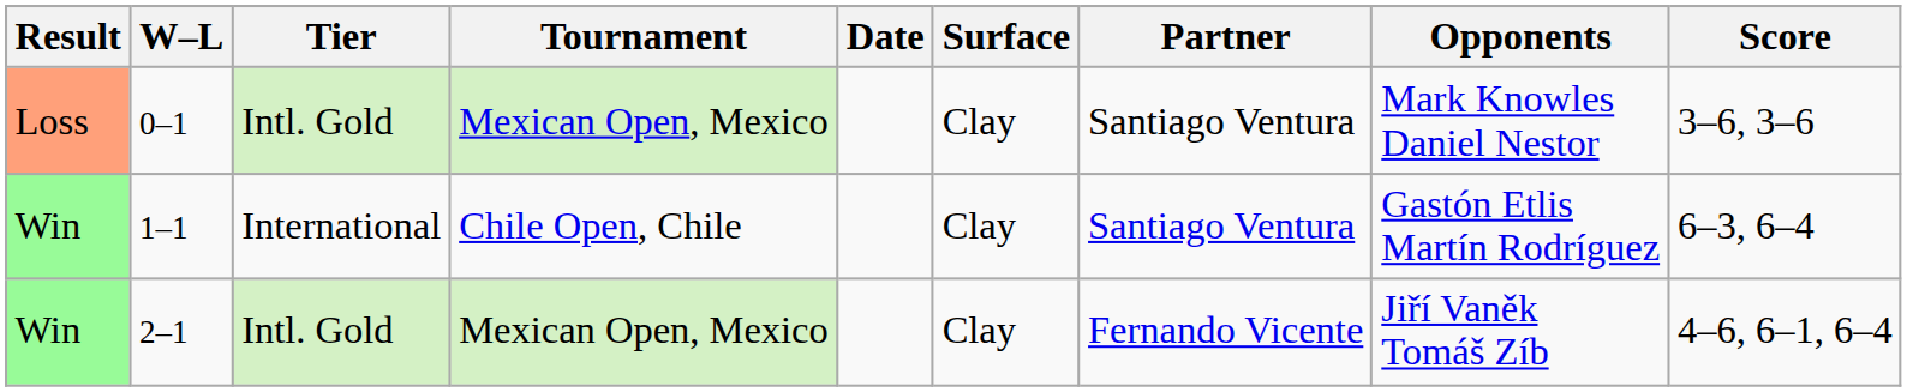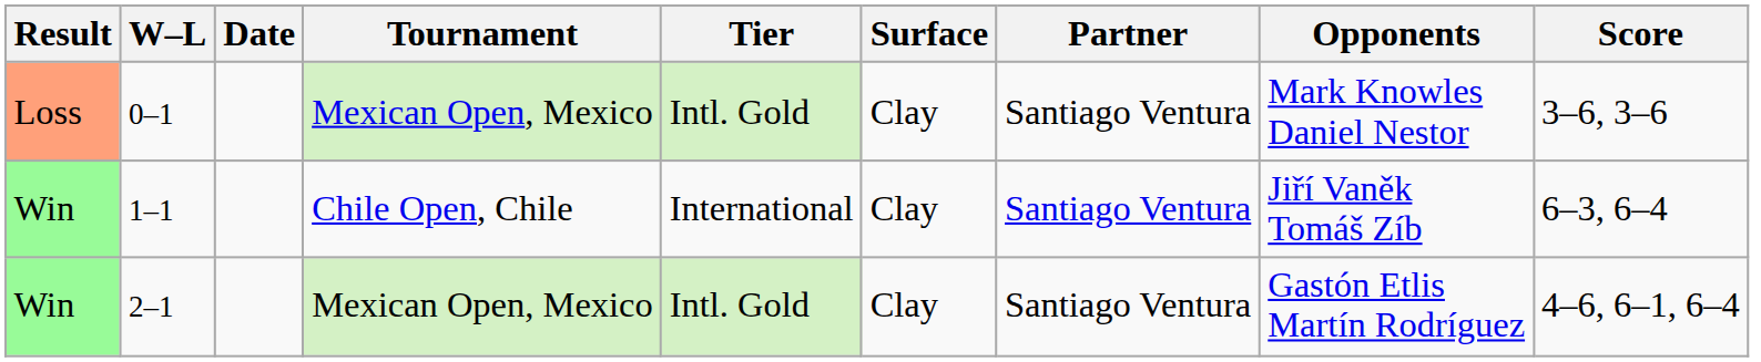columns swapped: Date <-> Tier
1–1 | Opponents: Gastón Etlis Martín Rodríguez -> Jiří Vaněk Tomáš Zíb
2–1 | Partner: Fernando Vicente -> Santiago Ventura
2–1 | Opponents: Jiří Vaněk Tomáš Zíb -> Gastón Etlis Martín Rodríguez
